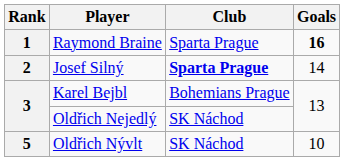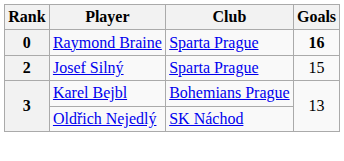Raymond Braine | Rank: 1 -> 0
Josef Silný | Club: bold -> normal
Josef Silný | Goals: 14 -> 15
- row: 5 | Oldřich Nývlt | SK Náchod | 10
